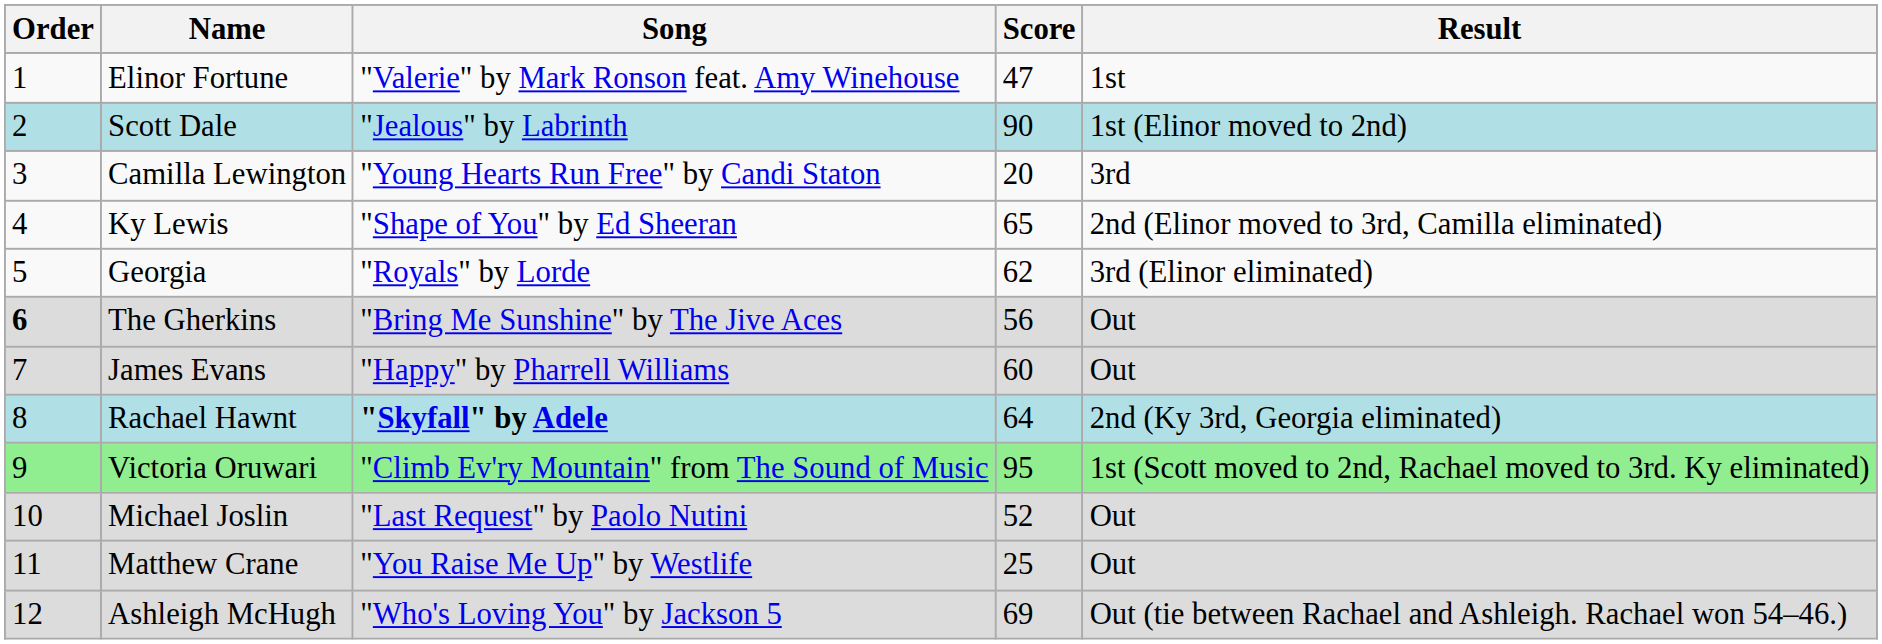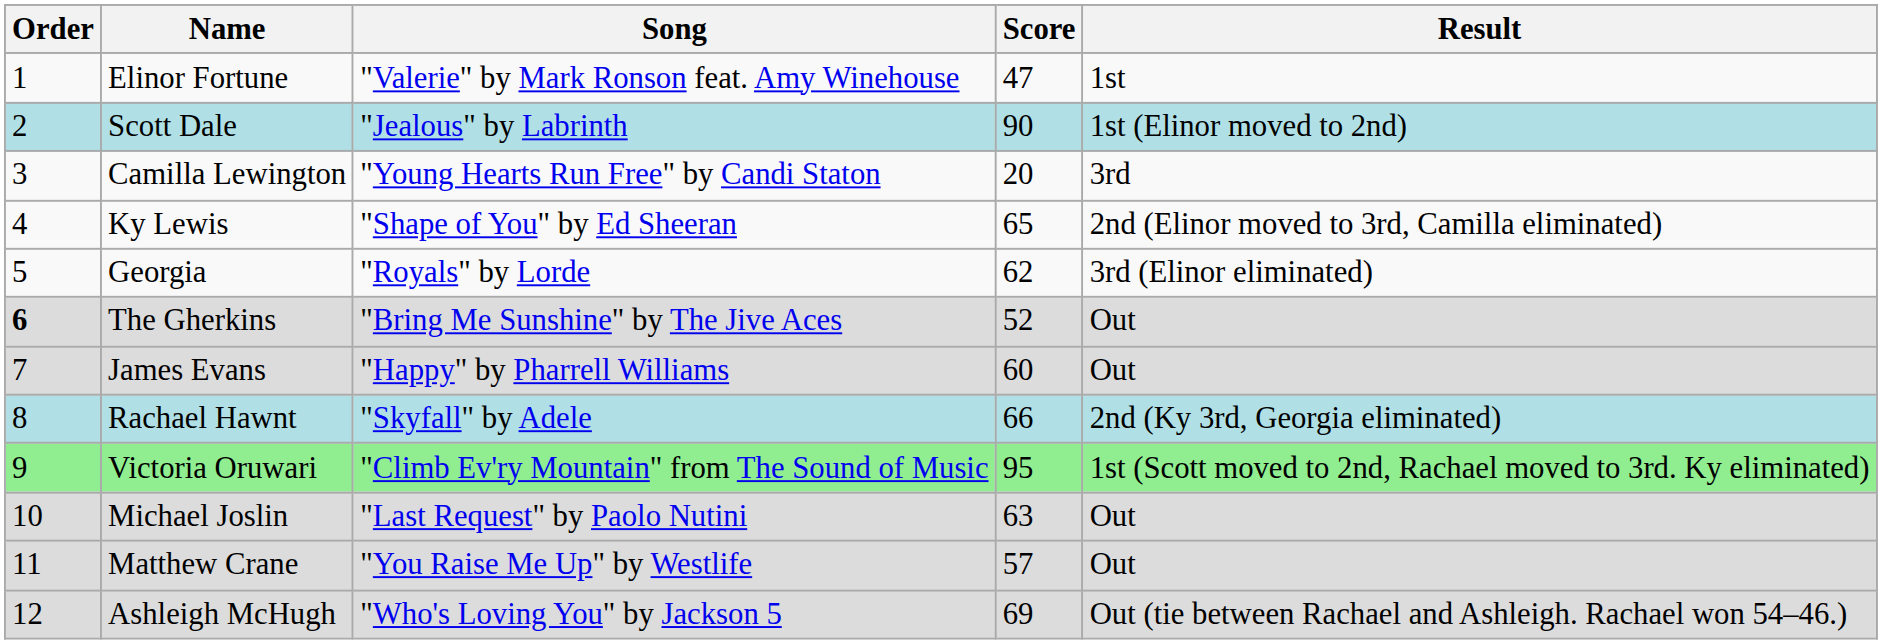The Gherkins | Score: 56 -> 52
Rachael Hawnt | Song: bold -> normal
Rachael Hawnt | Score: 64 -> 66
Michael Joslin | Score: 52 -> 63
Matthew Crane | Score: 25 -> 57
